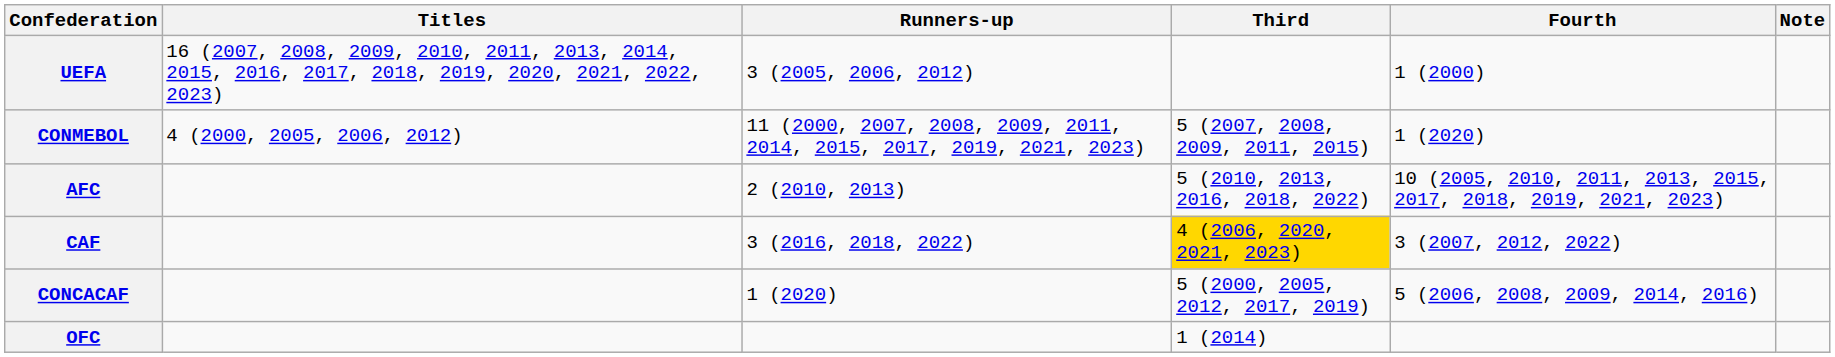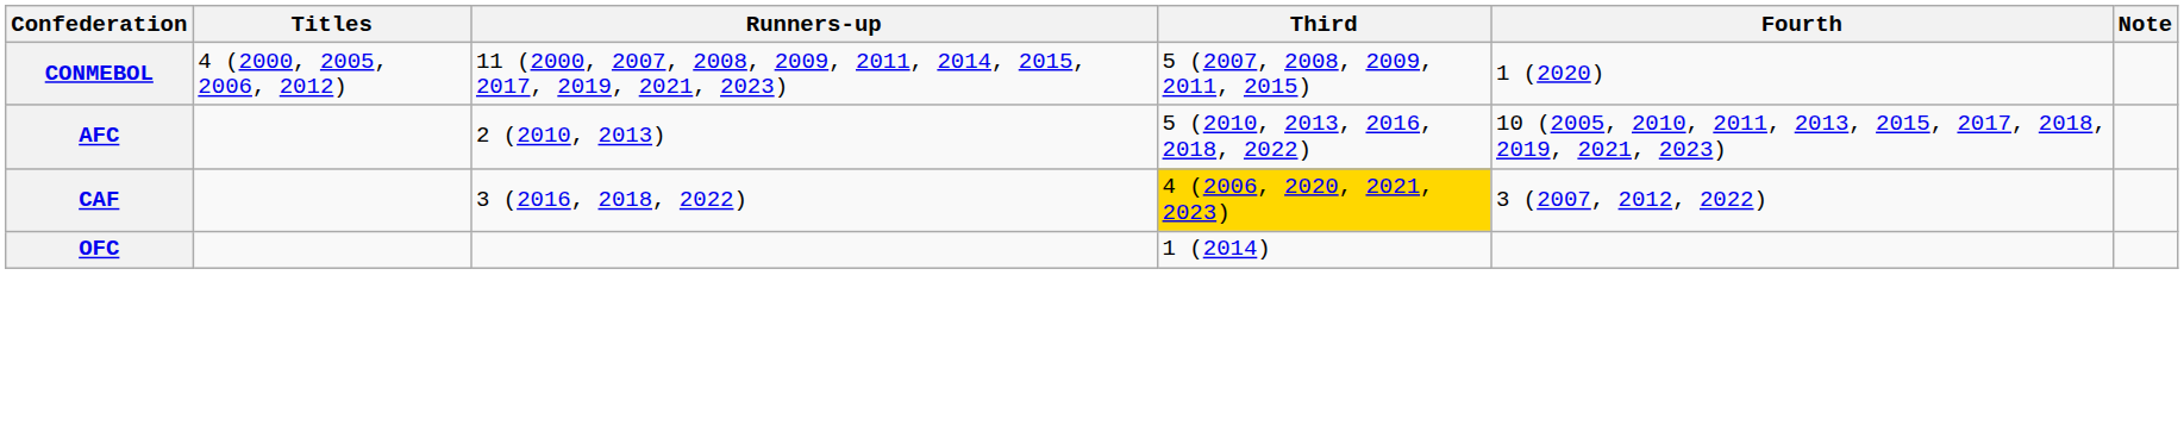- row: UEFA | 16 (2007, 2008, 2009, 2010, 2011, 2013, 2014, 2015, 2016, 2017, 2018, 2019, 2020, 2021, 2022, 2023) | 3 (2005, 2006, 2012) | 1 (2000)
- row: CONCACAF | 1 (2020) | 5 (2000, 2005, 2012, 2017, 2019) | 5 (2006, 2008, 2009, 2014, 2016)
